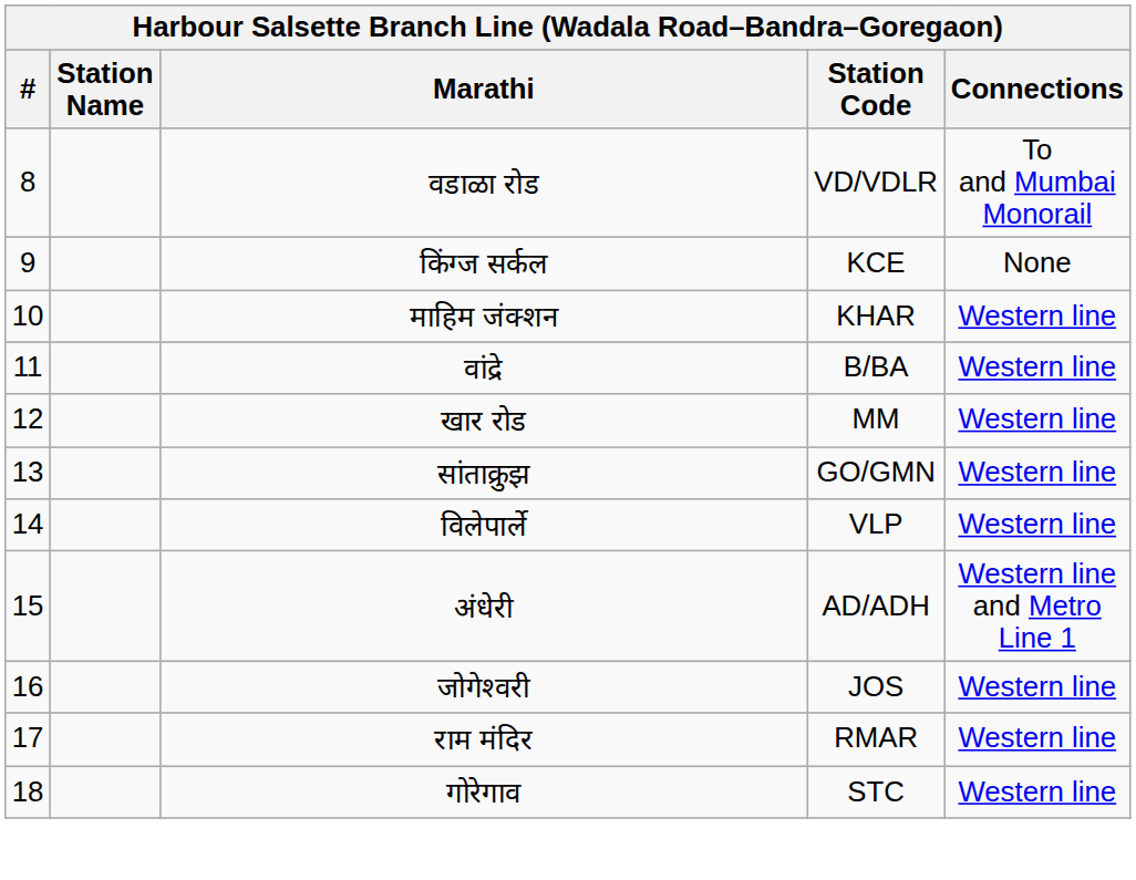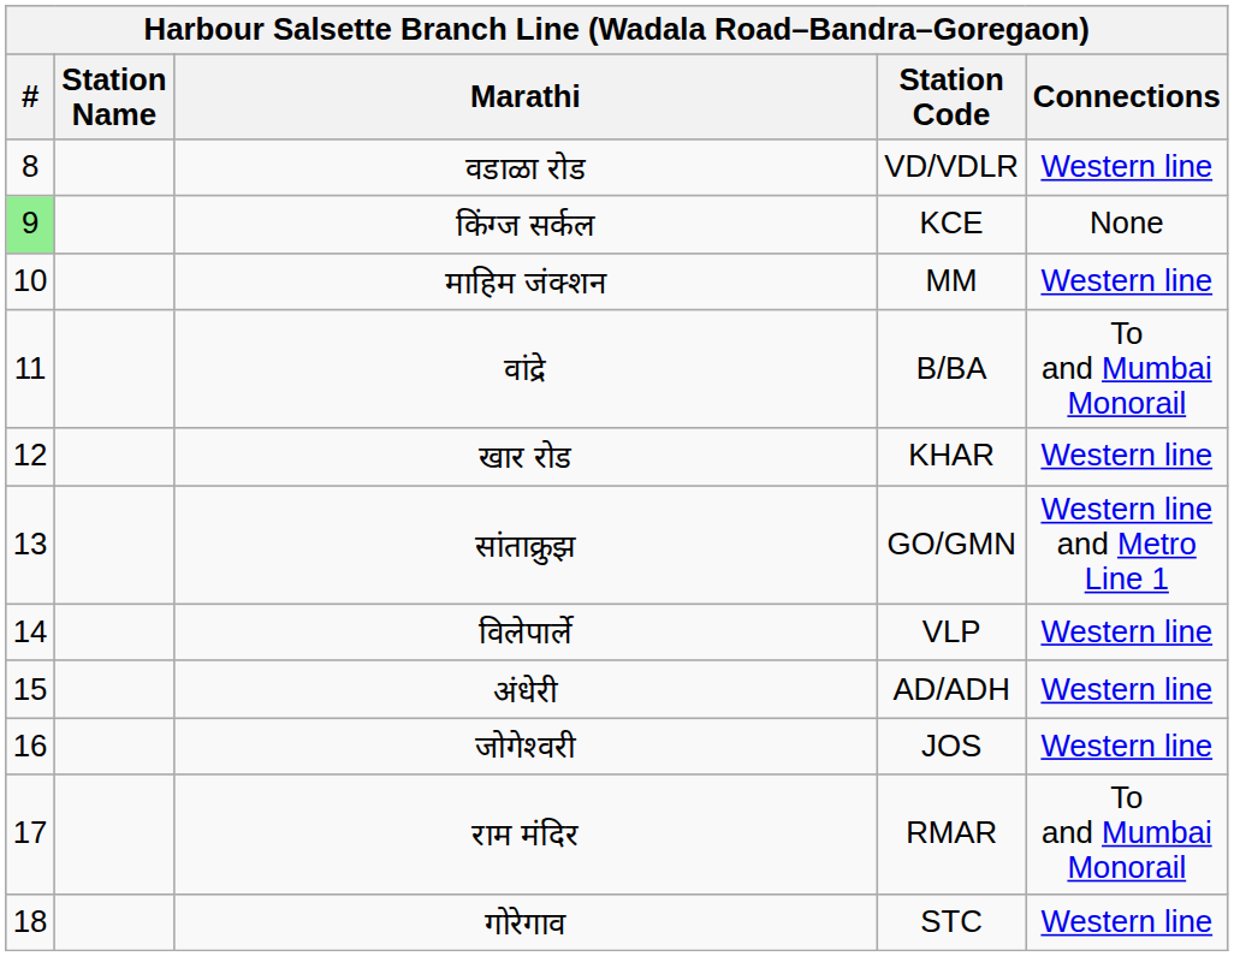वडाळा रोड | Connections: To and Mumbai Monorail -> Western line
किंग्ज सर्कल | #: no background -> lightgreen background
माहिम जंक्शन | Station Code: KHAR -> MM
वांद्रे | Connections: Western line -> To and Mumbai Monorail
खार रोड | Station Code: MM -> KHAR
सांताक्रुझ | Connections: Western line -> Western line and Metro Line 1
अंधेरी | Connections: Western line and Metro Line 1 -> Western line
राम मंदिर | Connections: Western line -> To and Mumbai Monorail
